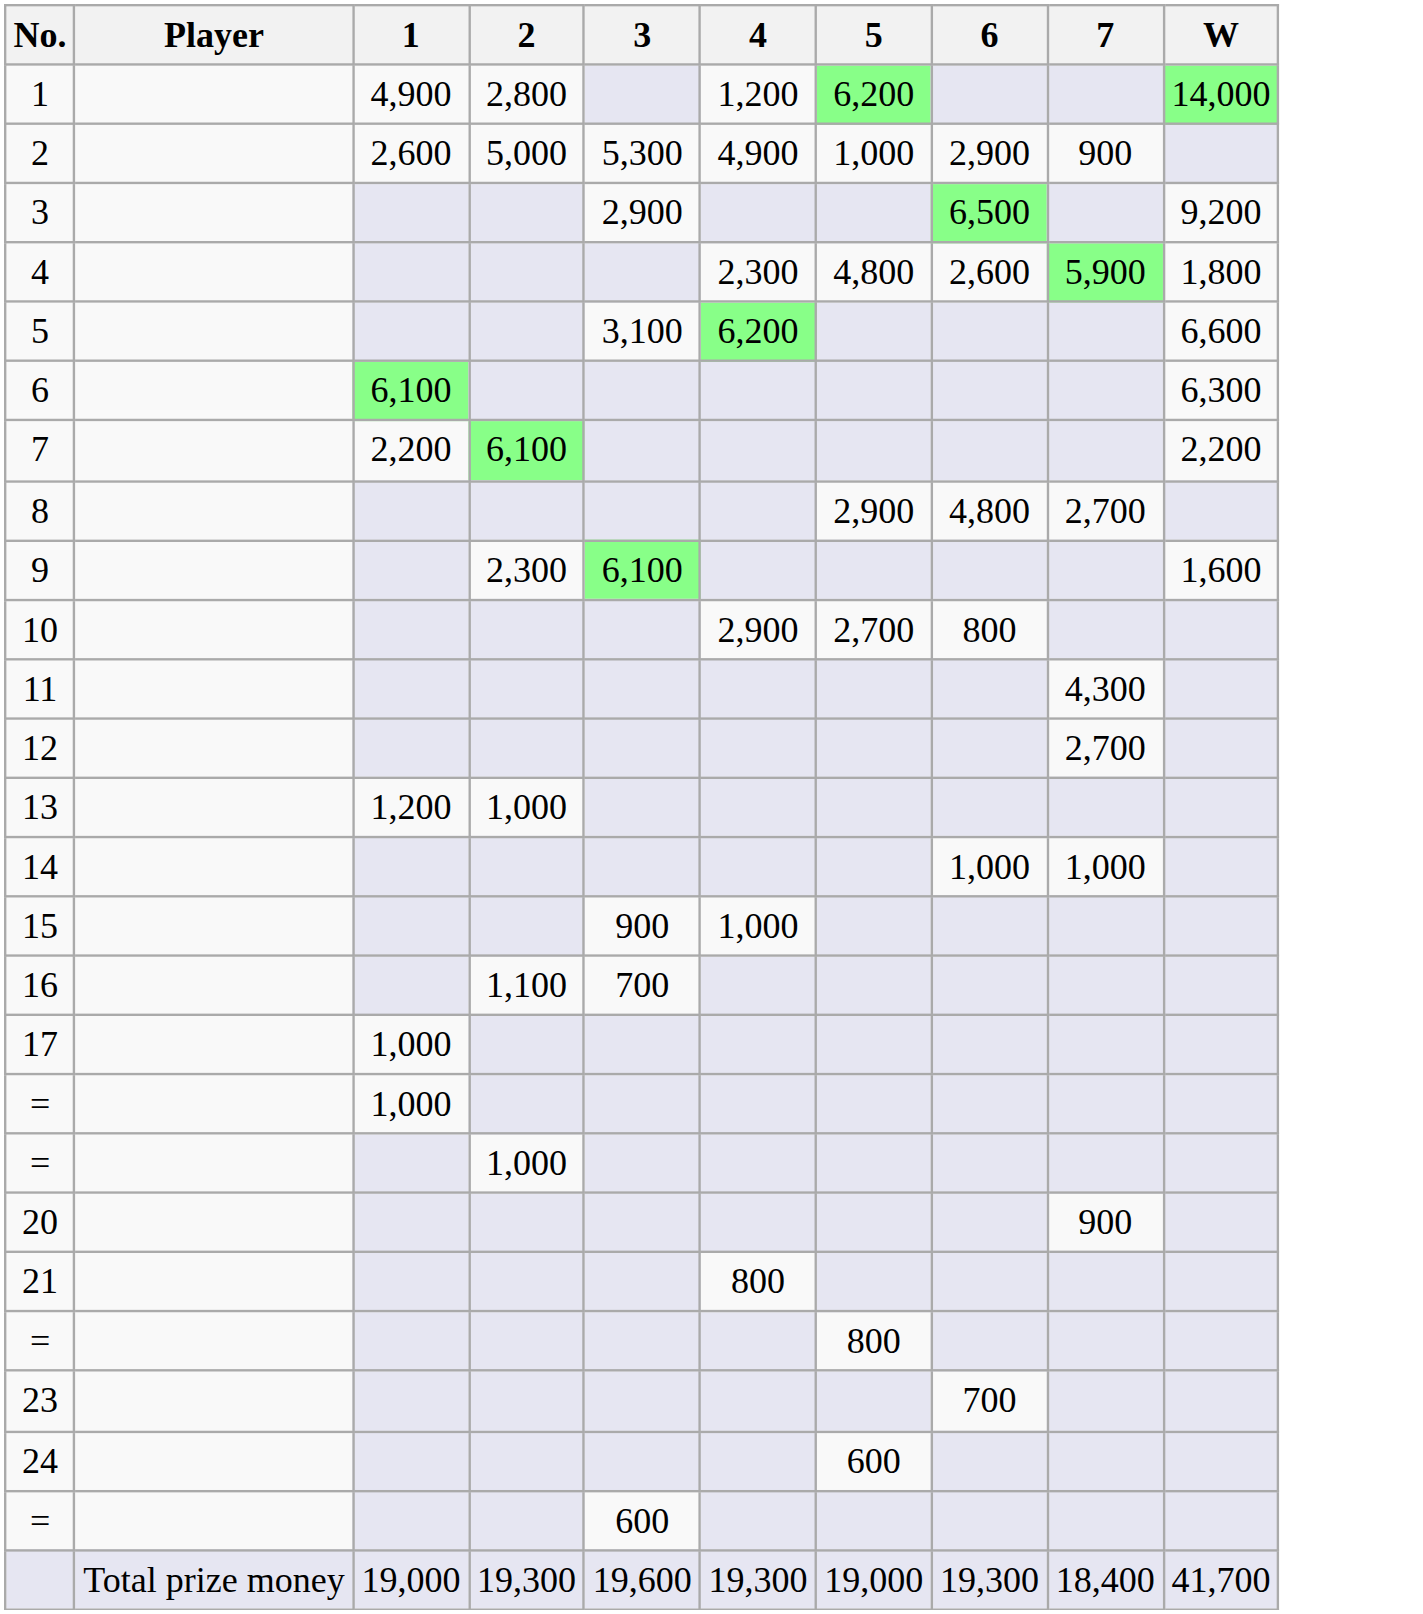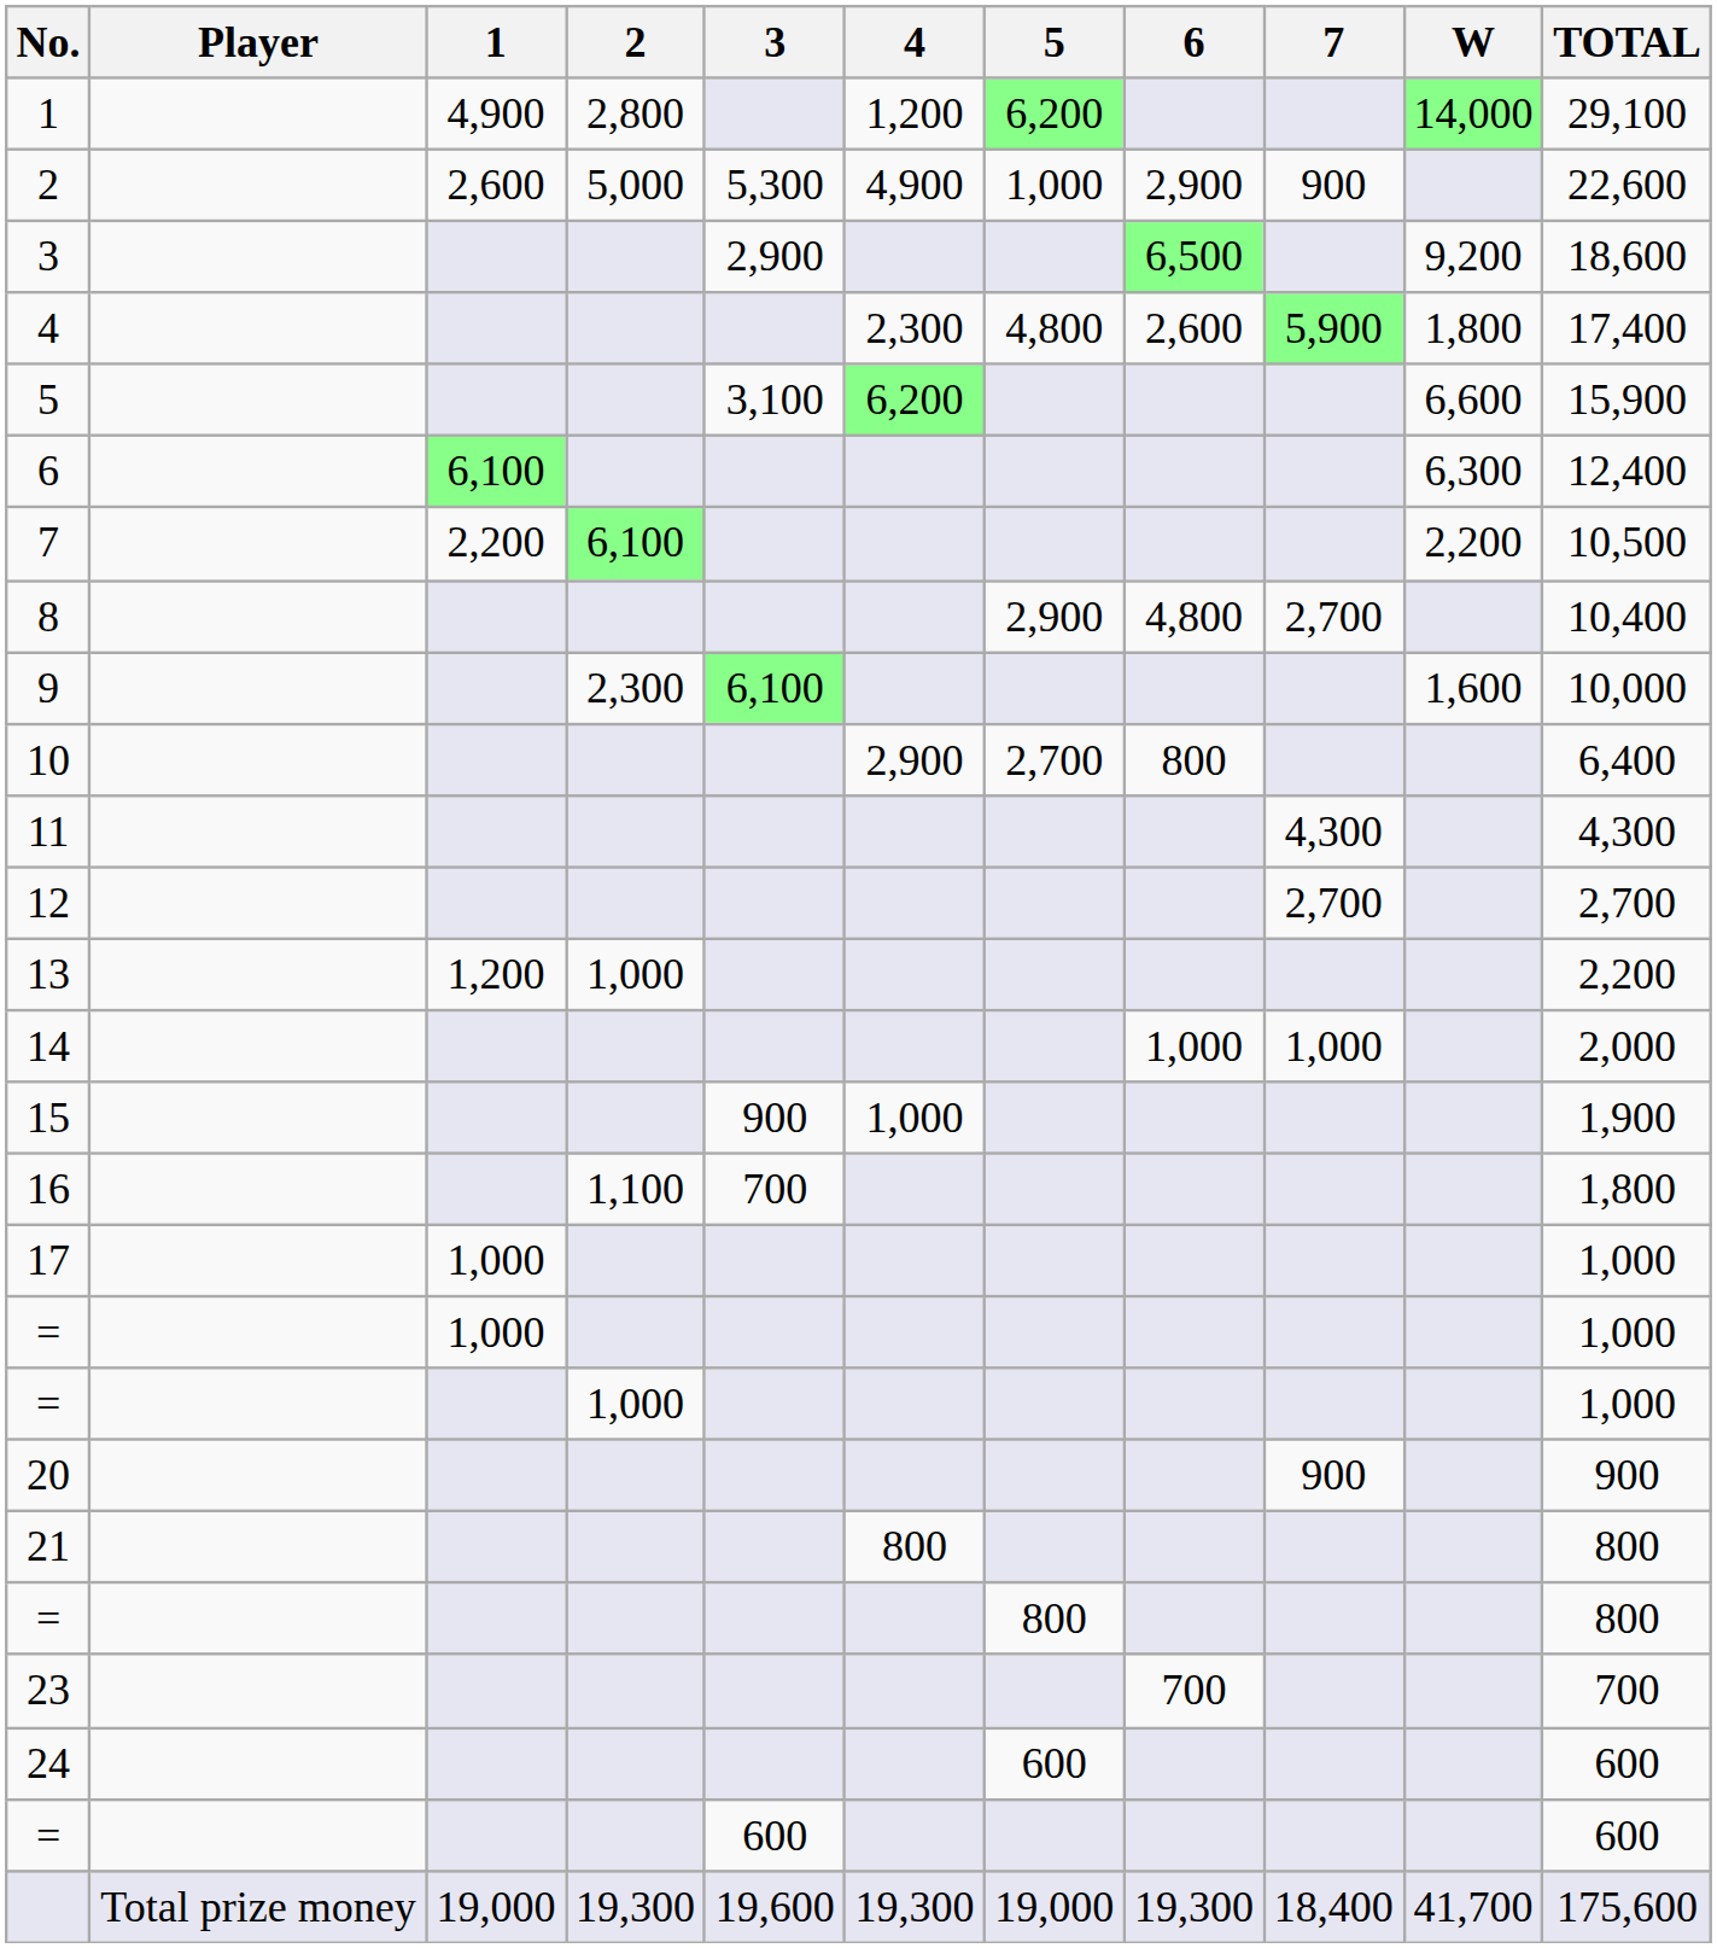+ column: TOTAL | 29,100 | 22,600 | 18,600 | 17,400 | 15,900 | 12,400 | 10,500 | 10,400 | 10,000 | 6,400 | 4,300 | 2,700 | 2,200 | 2,000 | 1,900 | 1,800 | 1,000 | 1,000 | 1,000 | 900 | 800 | 800 | 700 | 600 | 600 | 175,600
